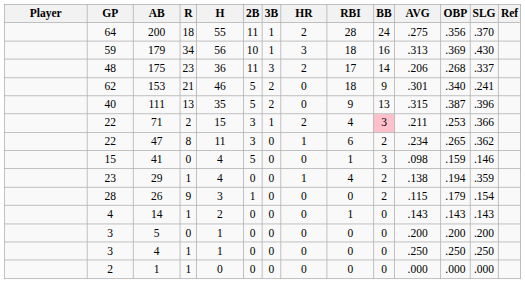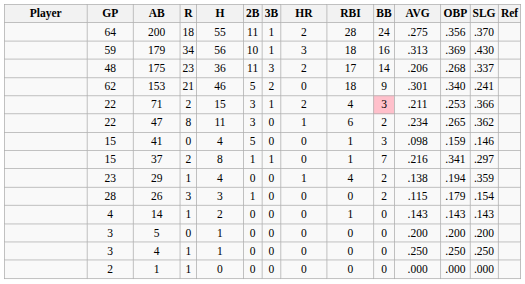- row: 40 | 111 | 13 | 35 | 5 | 2 | 0 | 9 | 13 | .315 | .387 | .396
+ row: 15 | 37 | 2 | 8 | 1 | 1 | 0 | 1 | 7 | .216 | .341 | .297
26 | R: 9 -> 3
